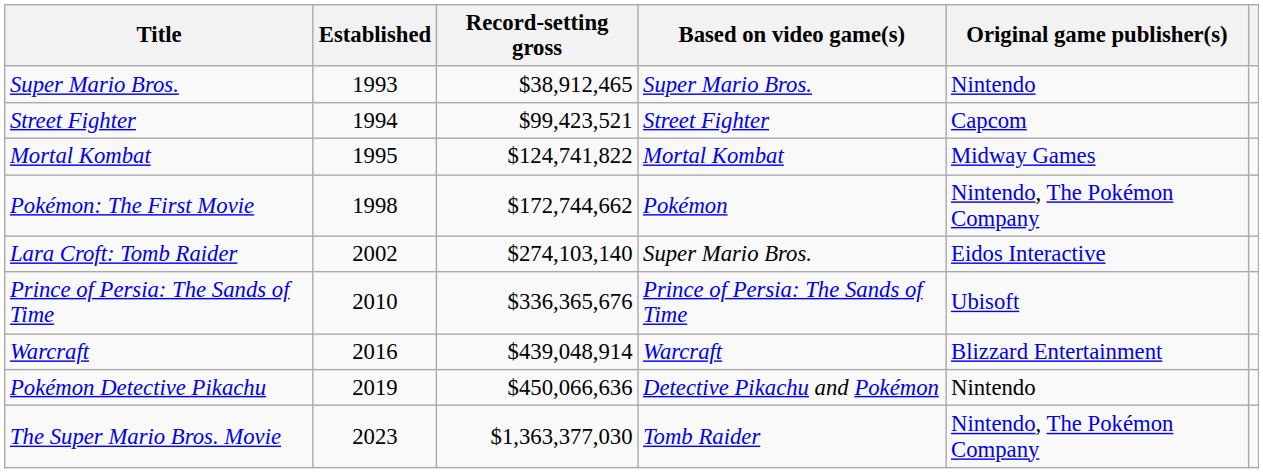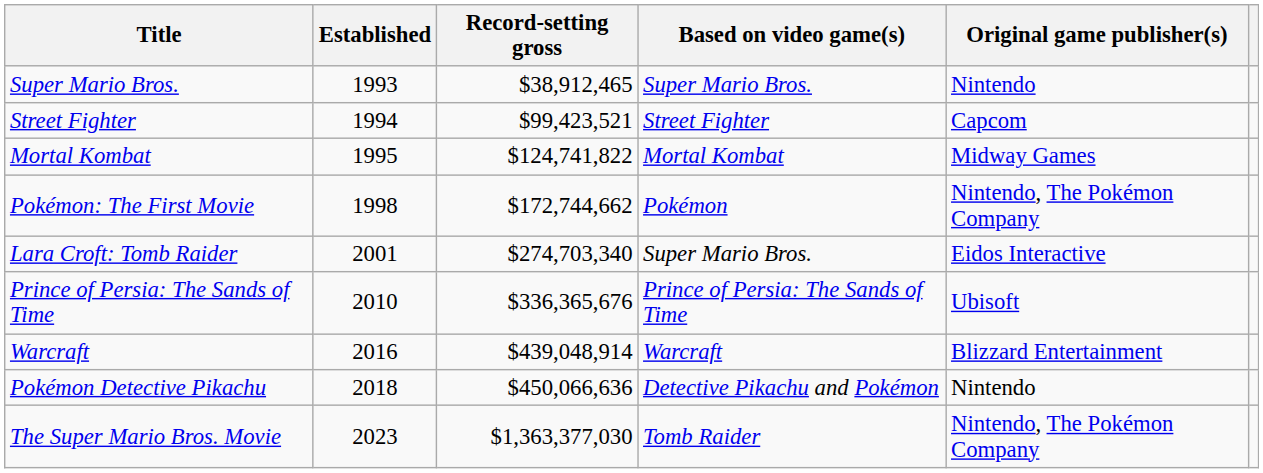Lara Croft: Tomb Raider | Established: 2002 -> 2001
Lara Croft: Tomb Raider | Record-setting gross: $274,103,140 -> $274,703,340
Pokémon Detective Pikachu | Established: 2019 -> 2018
